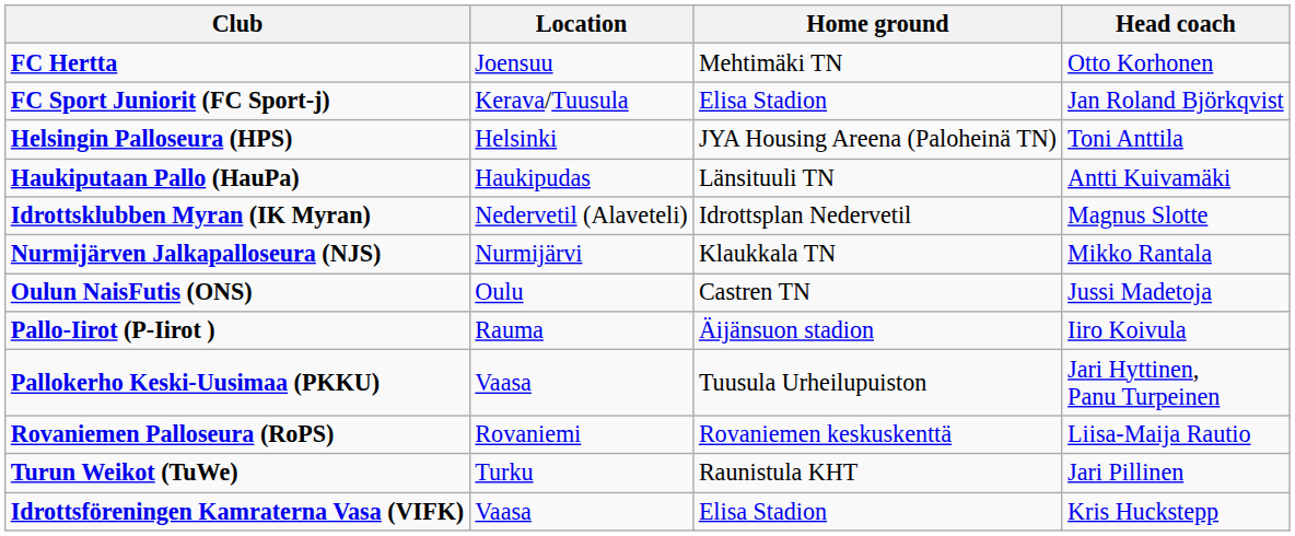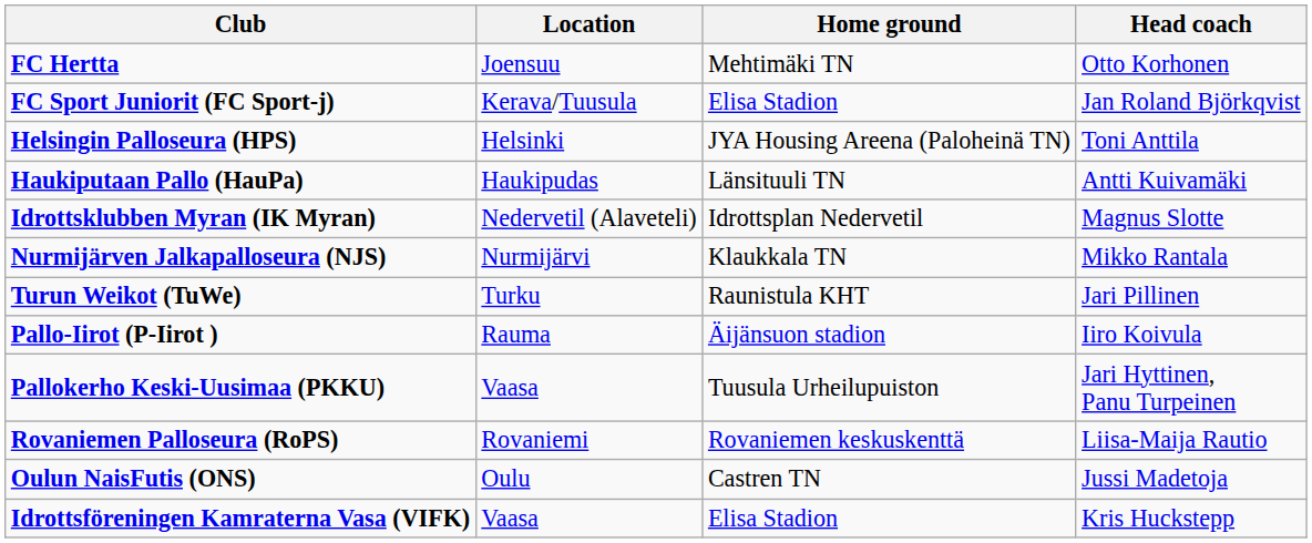rows swapped: Oulun NaisFutis (ONS) <-> Turun Weikot (TuWe)
